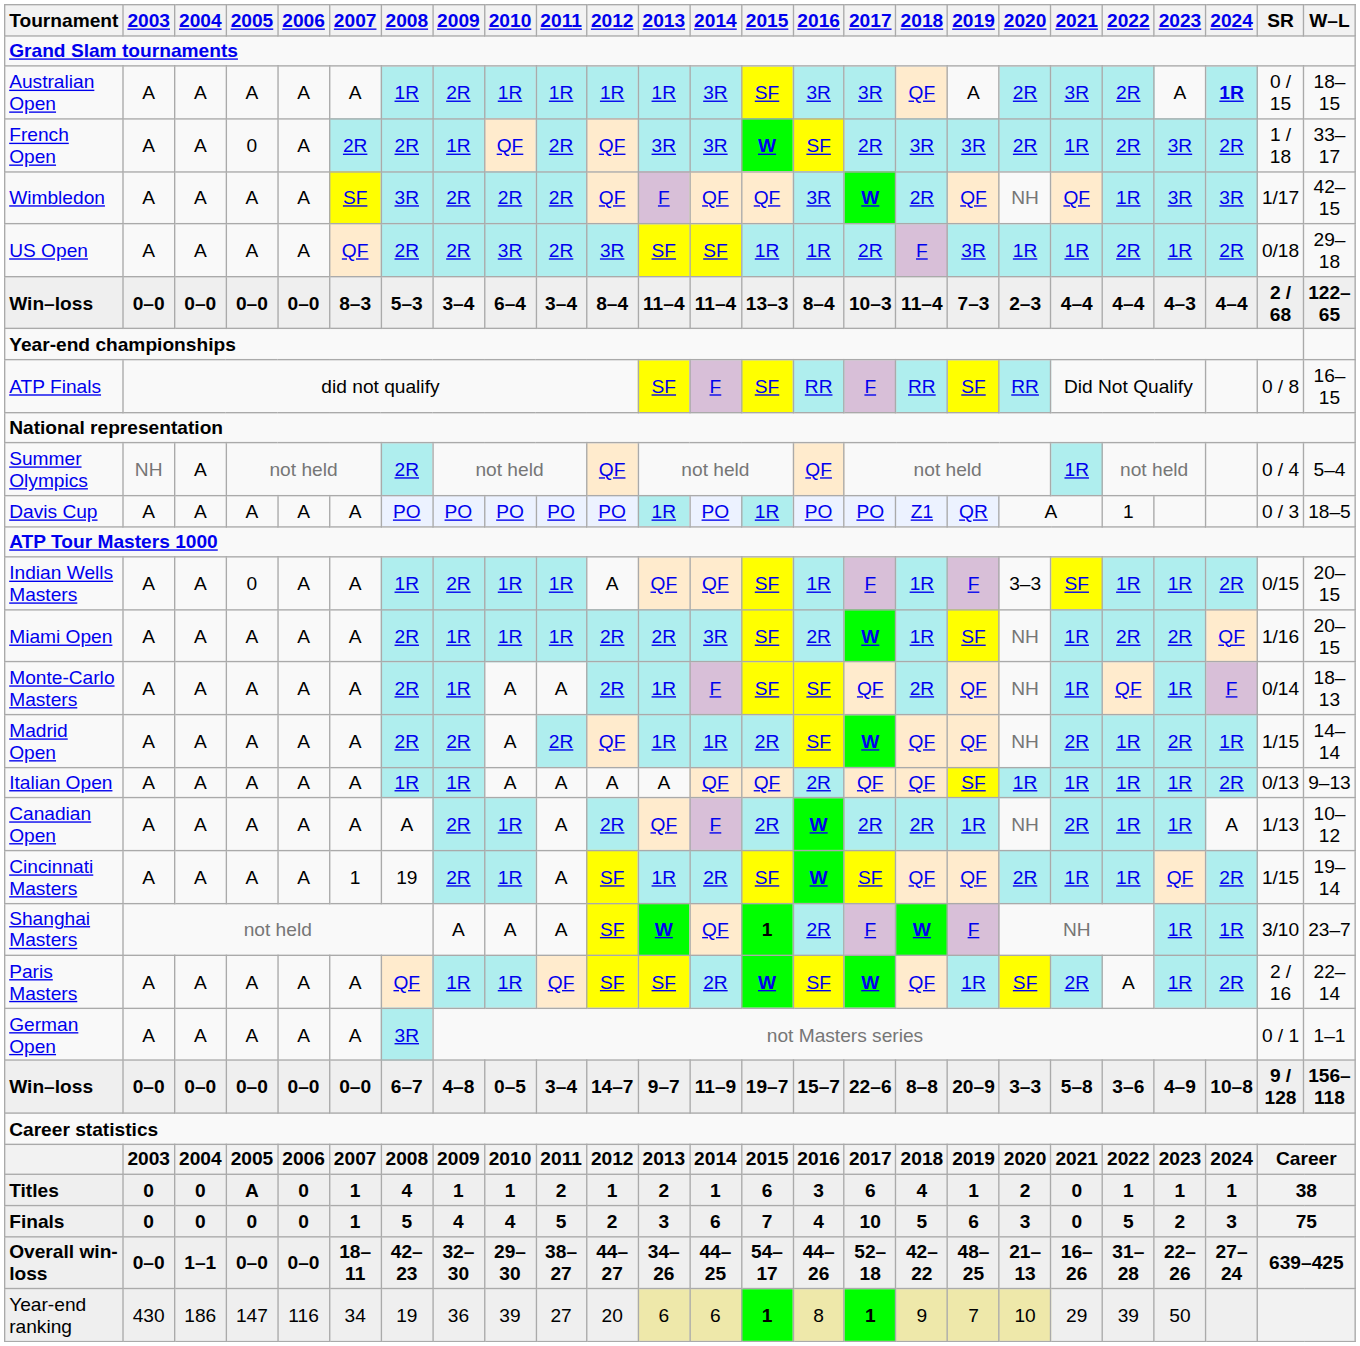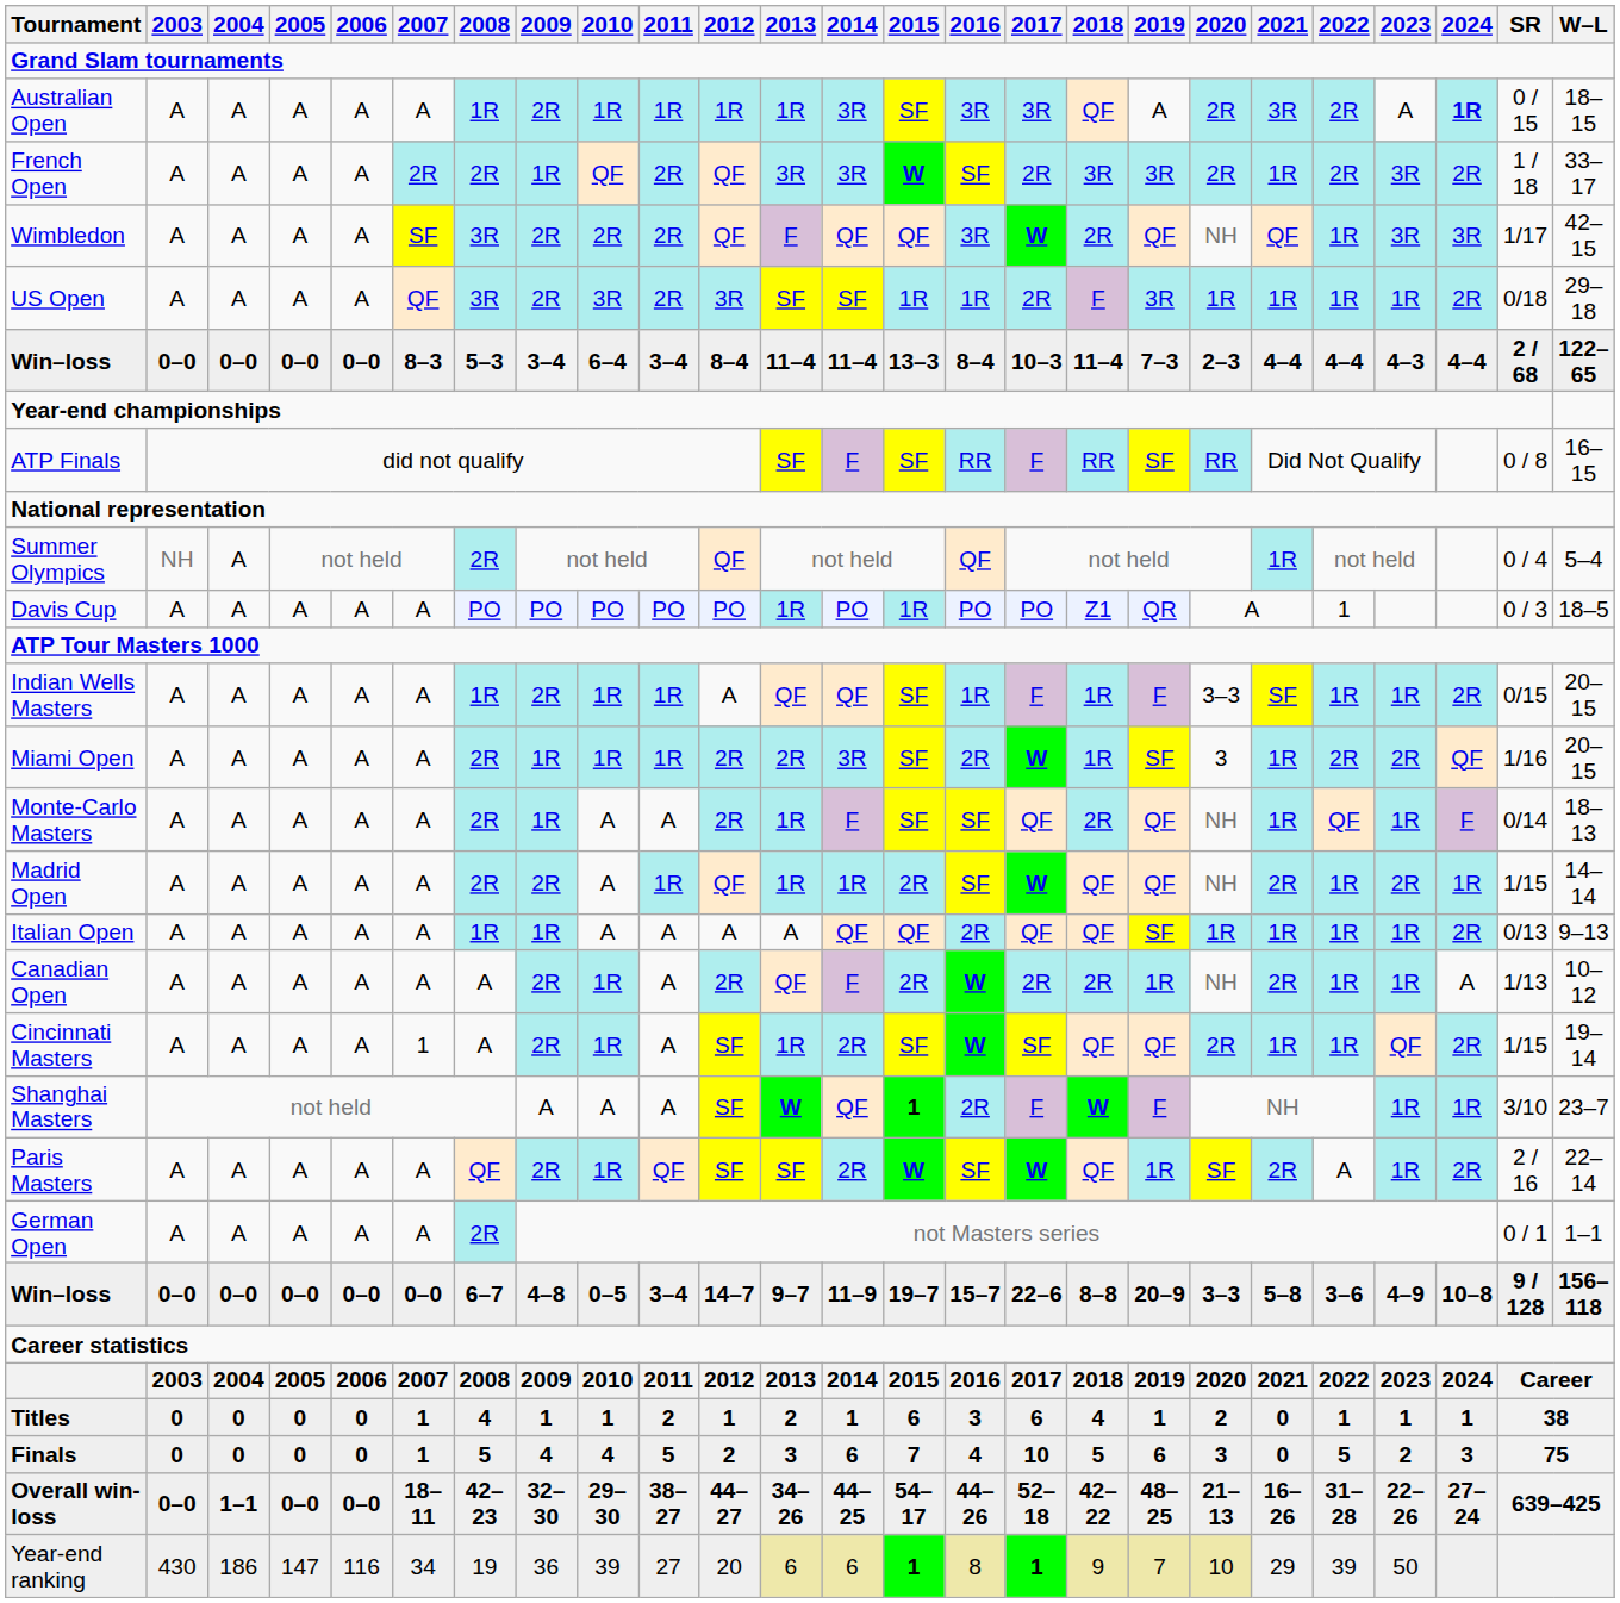French Open | 2005: 0 -> A
US Open | 2008: 2R -> 3R
US Open | 2022: 2R -> 1R
Indian Wells Masters | 2005: 0 -> A
Miami Open | 2020: NH -> 3
Madrid Open | 2011: 2R -> 1R
Cincinnati Masters | 2008: 19 -> A
Paris Masters | 2009: 1R -> 2R
German Open | 2008: 3R -> 2R
Titles | 2005: A -> 0
